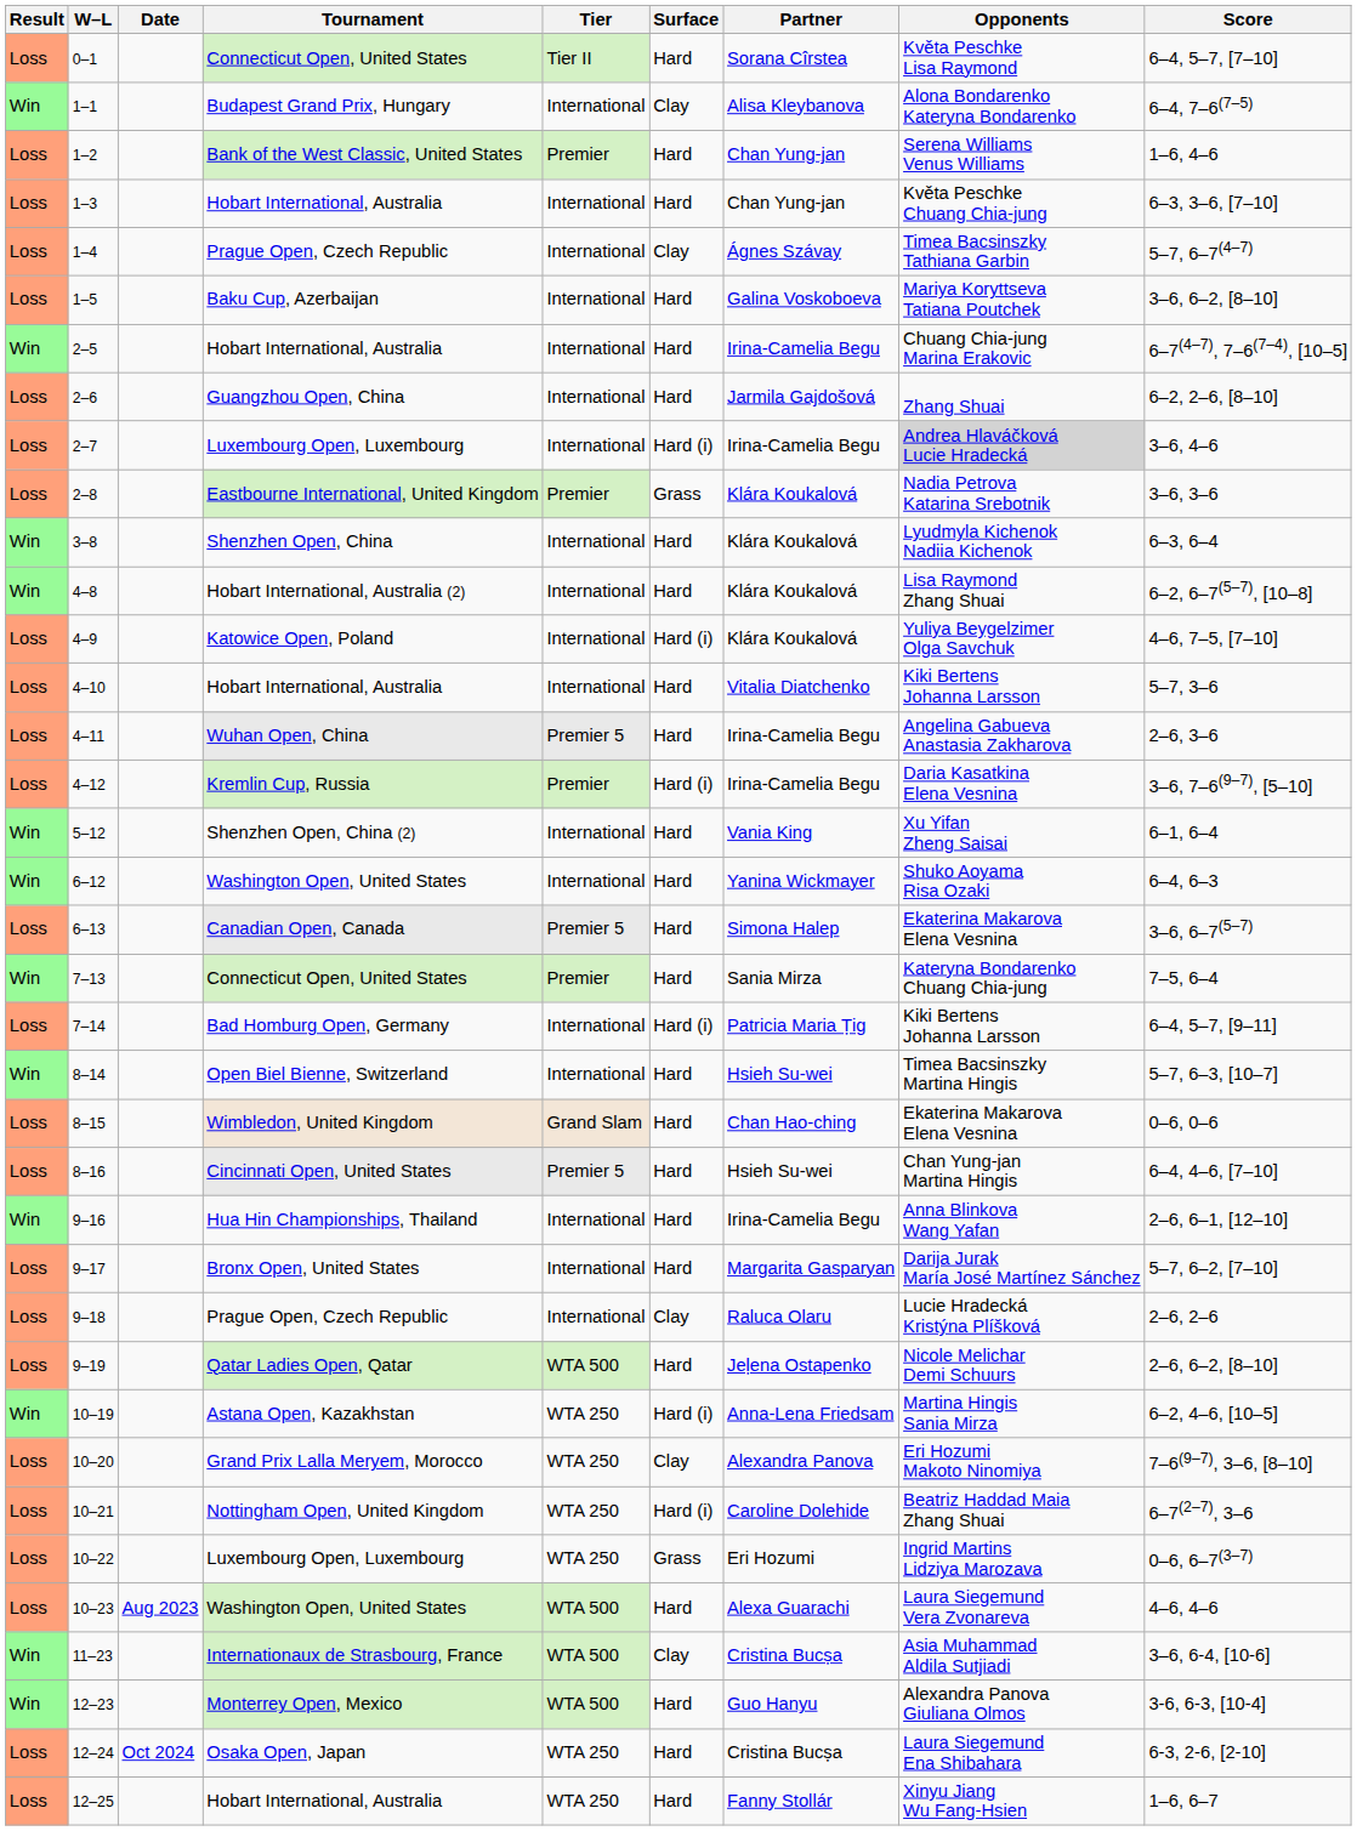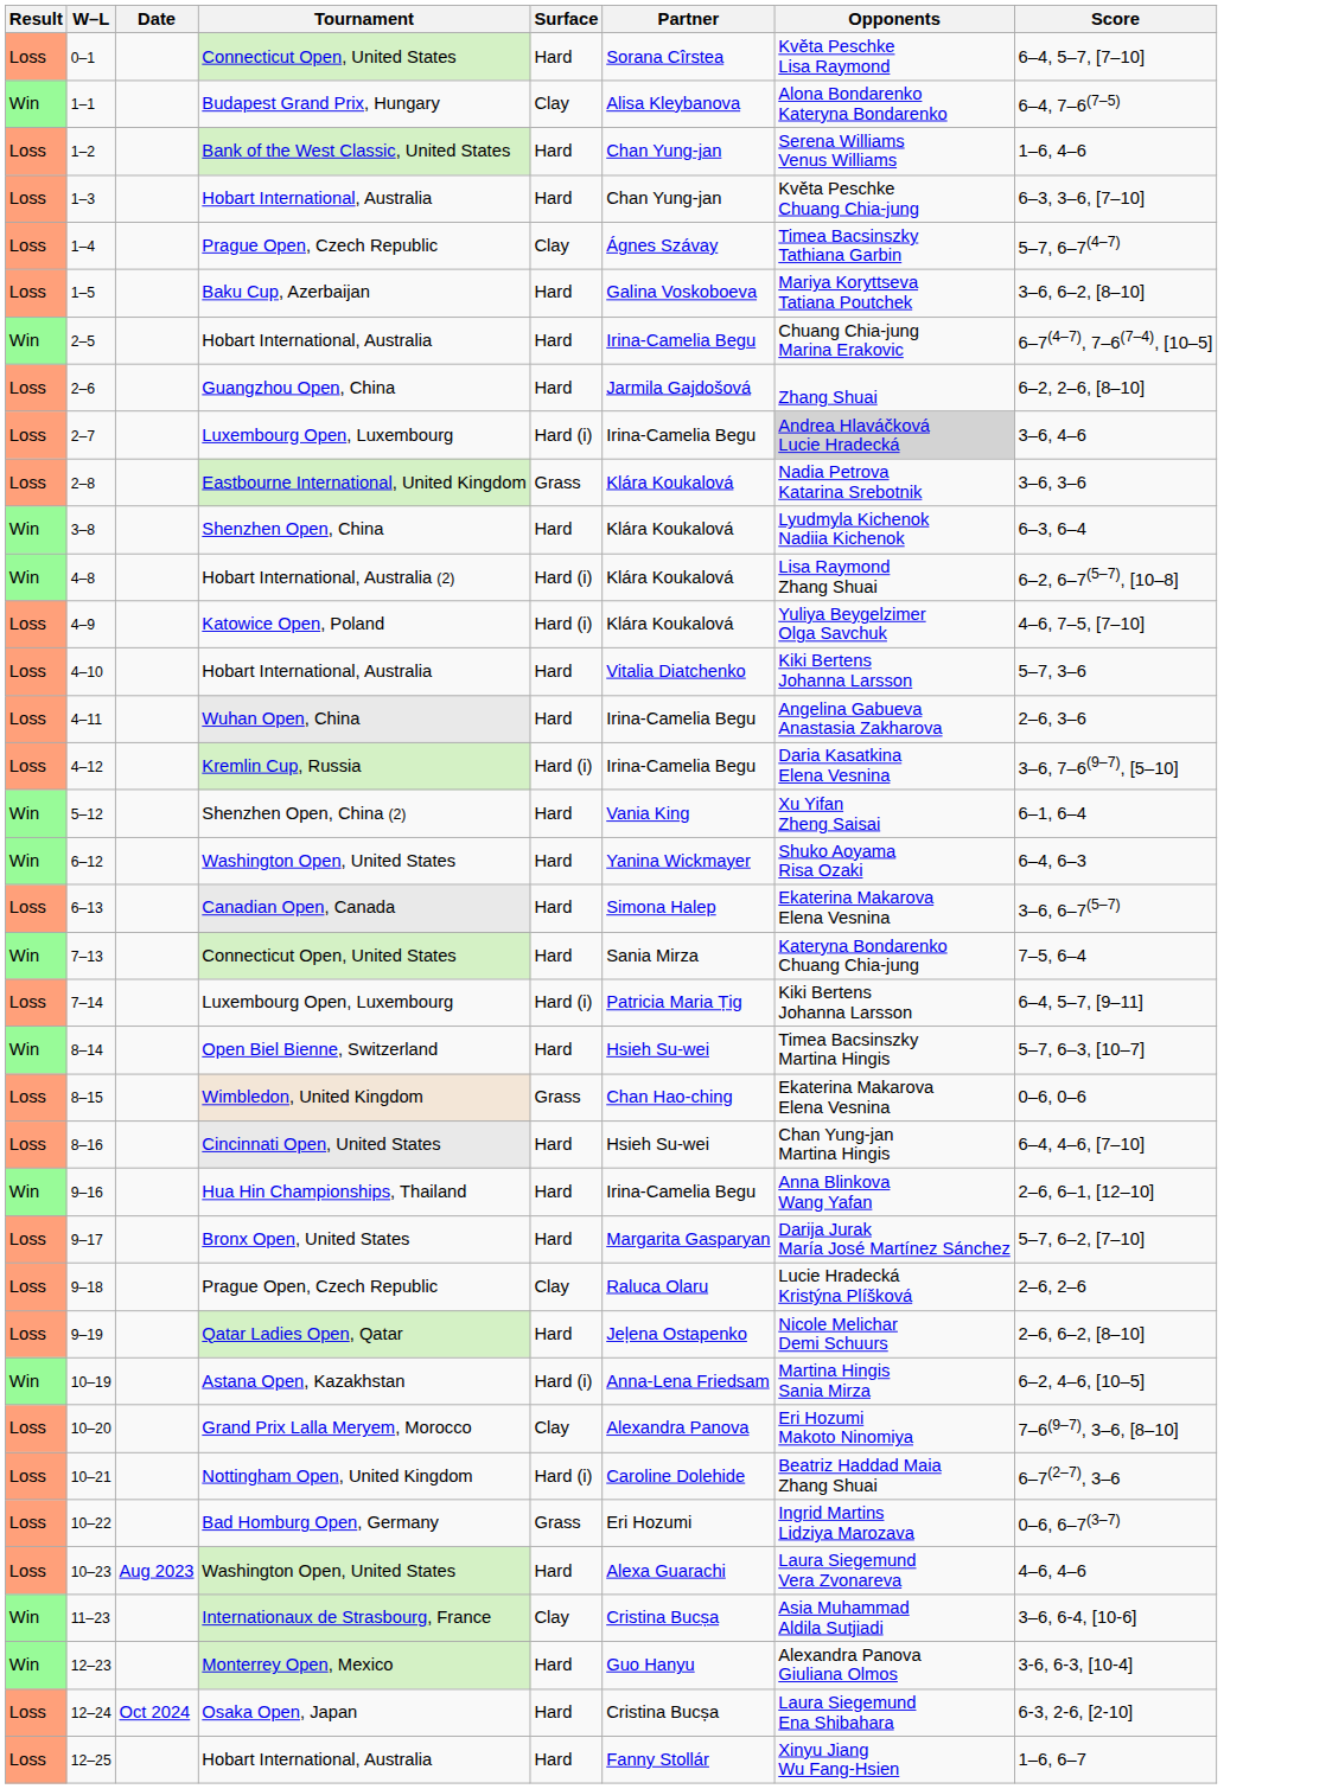- column: Tier | Tier II | International | Premier | International | International | International | International | International | International | Premier | International | International | International | International | Premier 5 | Premier | International | International | Premier 5 | Premier | International | International | Grand Slam | Premier 5 | International | International | International | WTA 500 | WTA 250 | WTA 250 | WTA 250 | WTA 250 | WTA 500 | WTA 500 | WTA 500 | WTA 250 | WTA 250
4–8 | Surface: Hard -> Hard (i)
7–14 | Tournament: Bad Homburg Open, Germany -> Luxembourg Open, Luxembourg
8–15 | Surface: Hard -> Grass
10–22 | Tournament: Luxembourg Open, Luxembourg -> Bad Homburg Open, Germany
